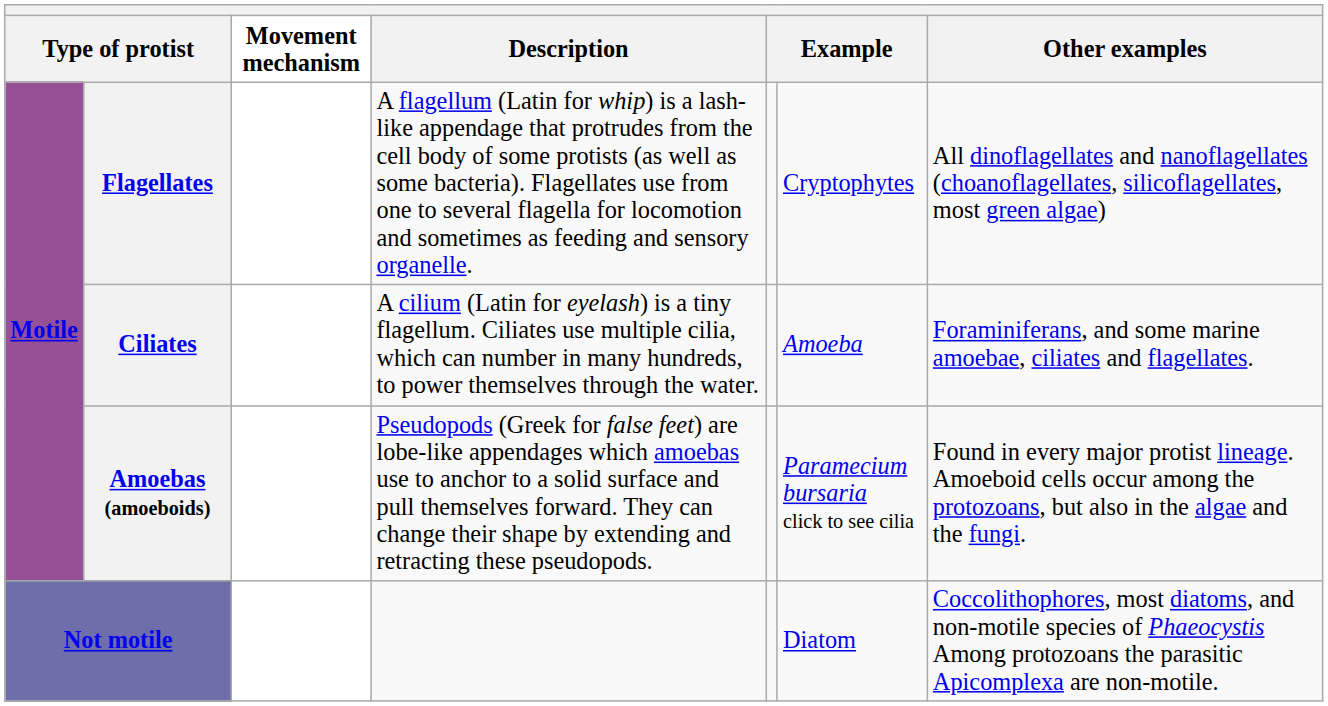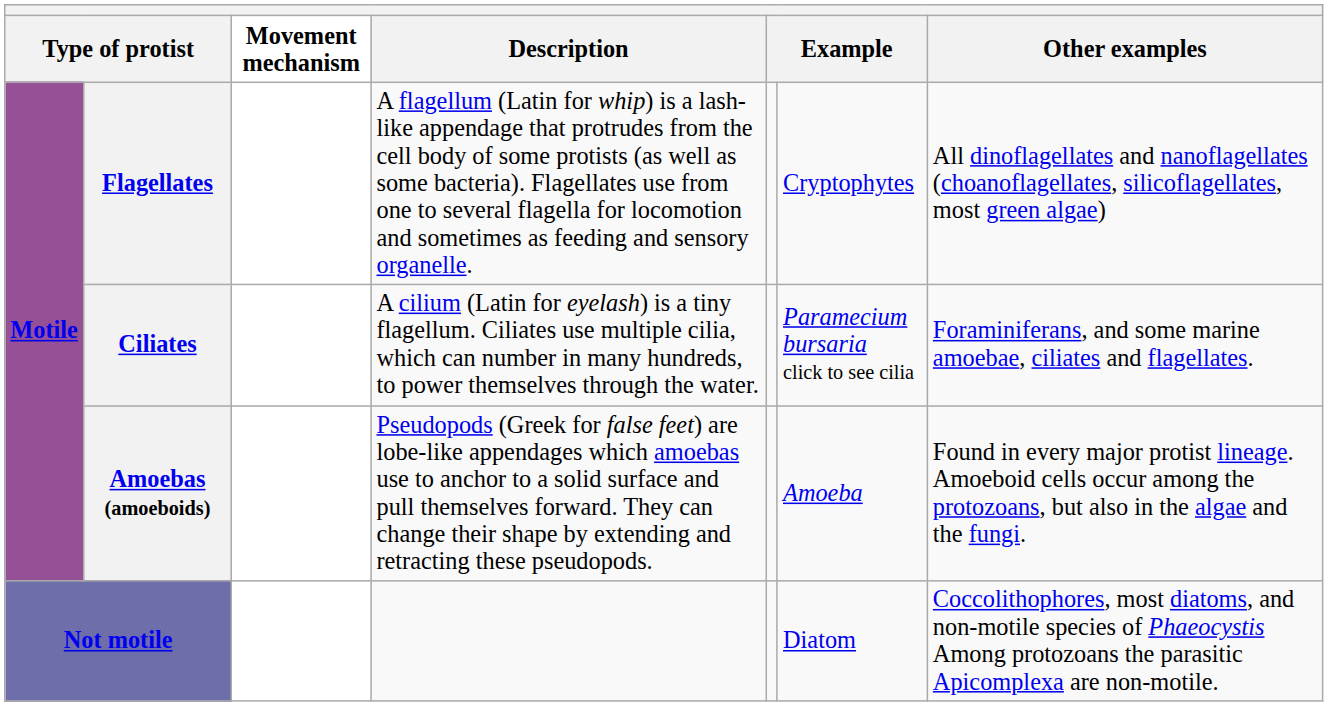Ciliates | column 6: Amoeba -> Paramecium bursaria click to see cilia
Amoebas (amoeboids) | column 6: Paramecium bursaria click to see cilia -> Amoeba
